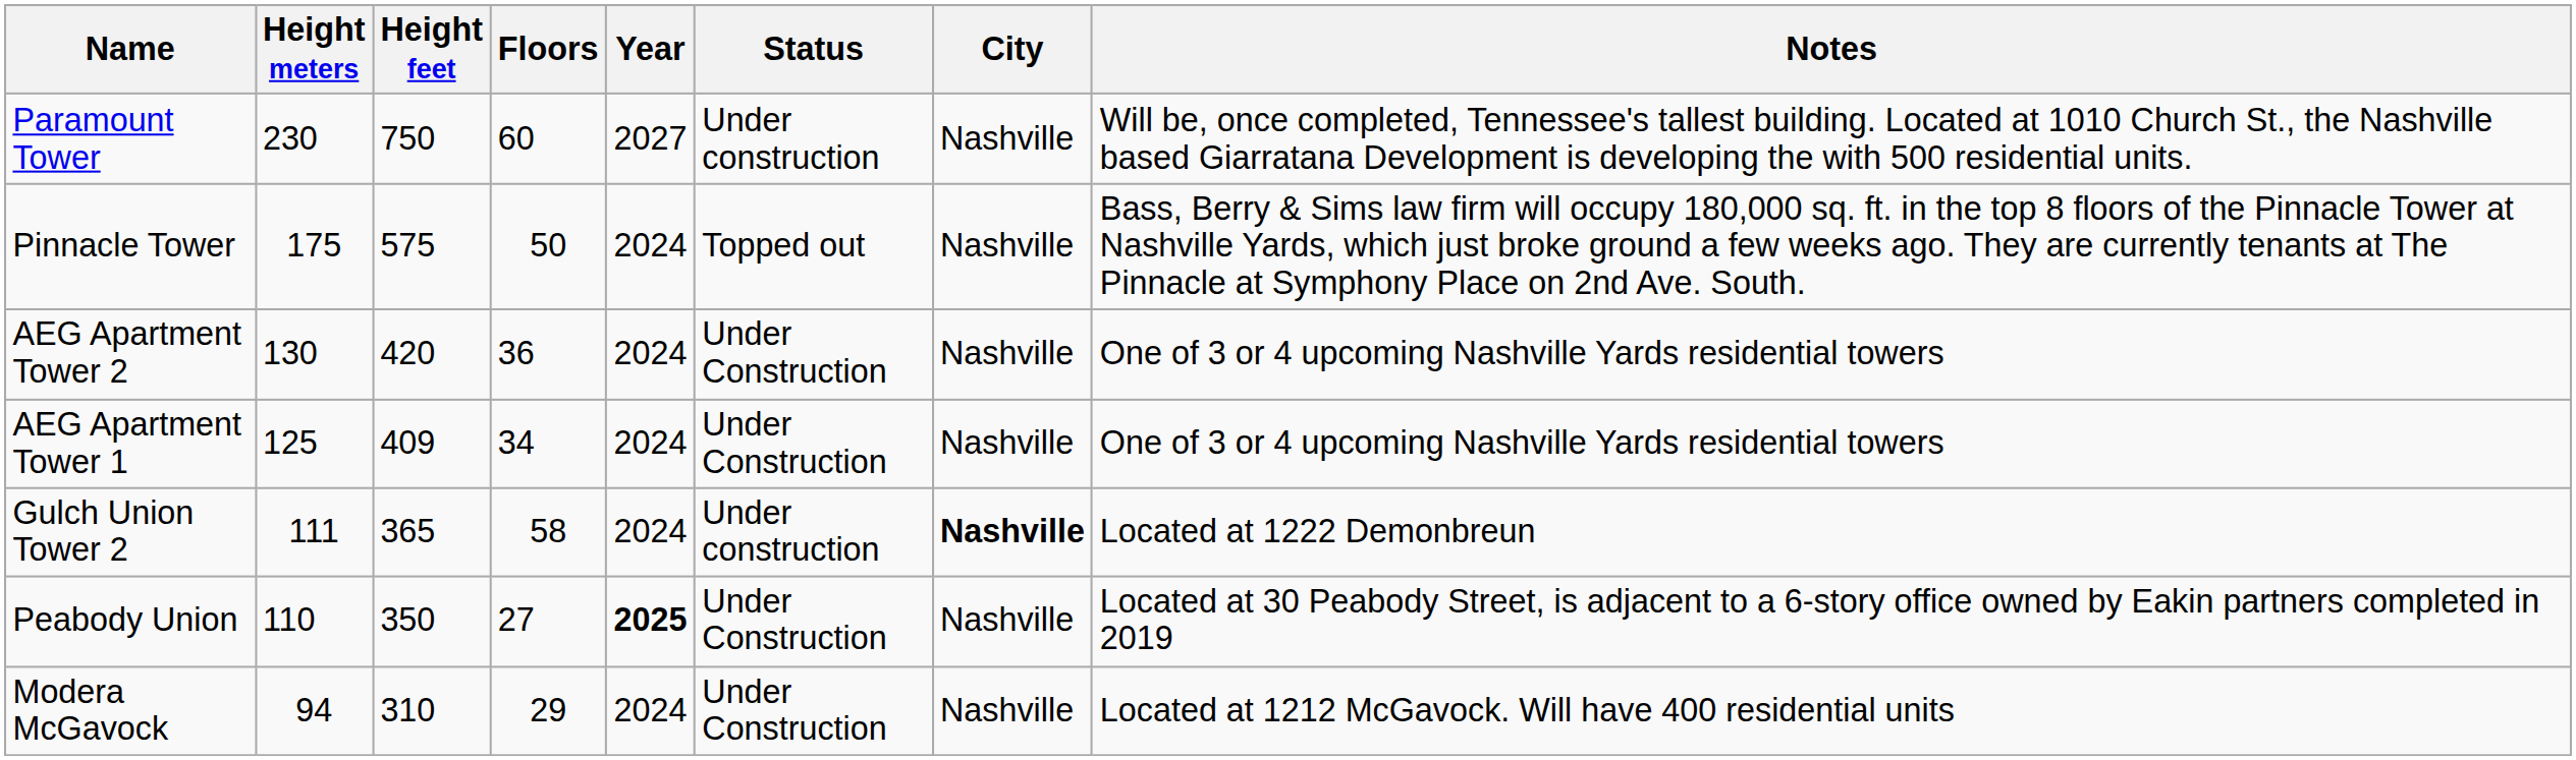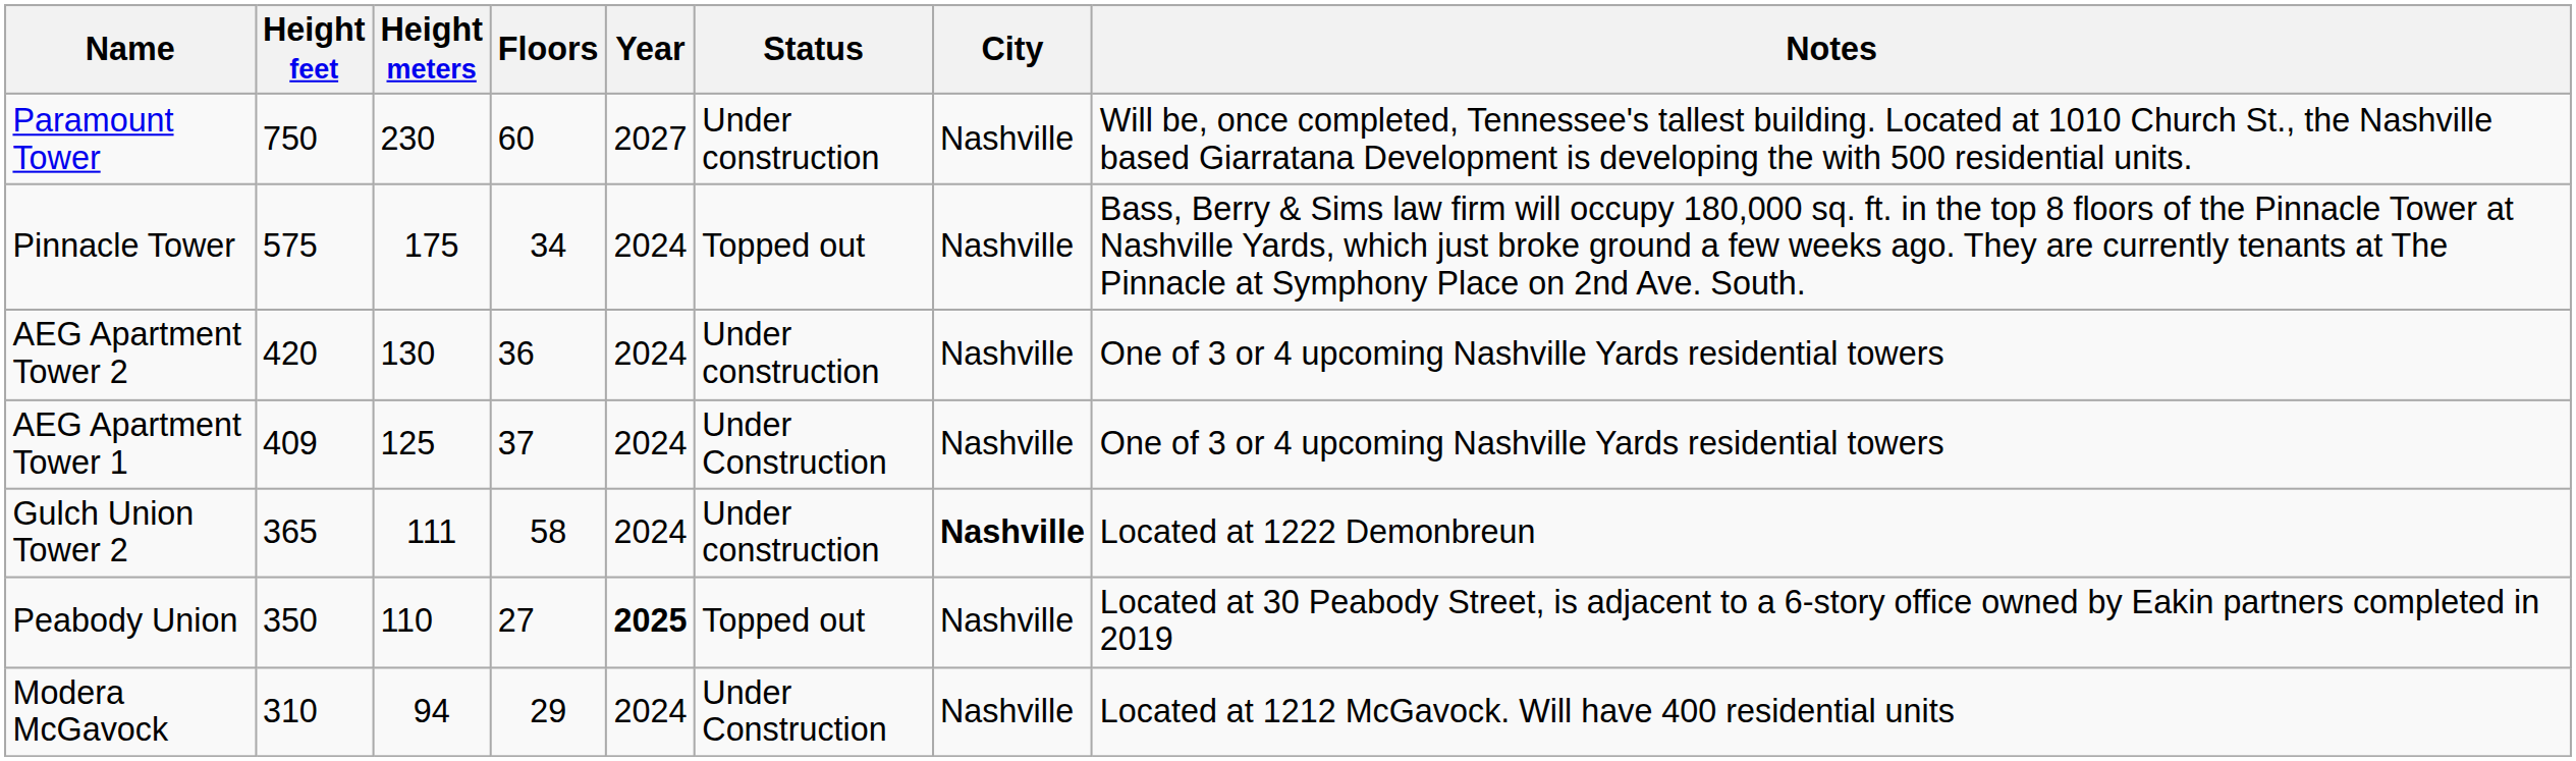columns swapped: Height feet <-> Height meters
Pinnacle Tower | Floors: 50 -> 34
AEG Apartment Tower 2 | Status: Under Construction -> Under construction
AEG Apartment Tower 1 | Floors: 34 -> 37
Peabody Union | Status: Under Construction -> Topped out
